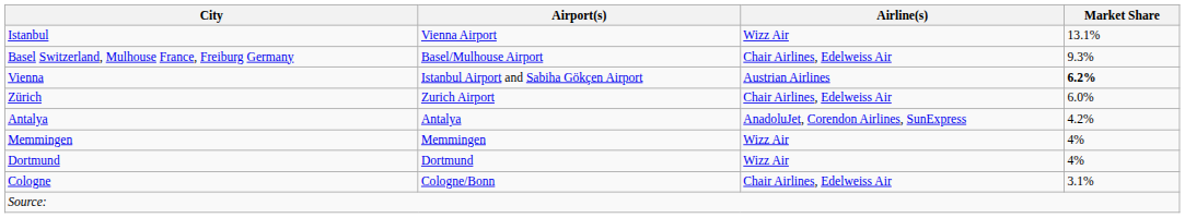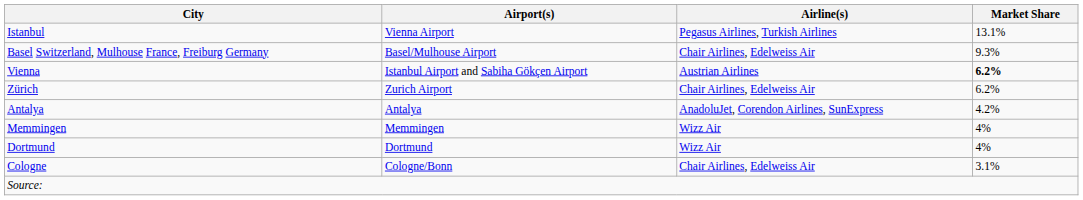Istanbul | Airline(s): Wizz Air -> Pegasus Airlines, Turkish Airlines
Zürich | Market Share: 6.0% -> 6.2%
